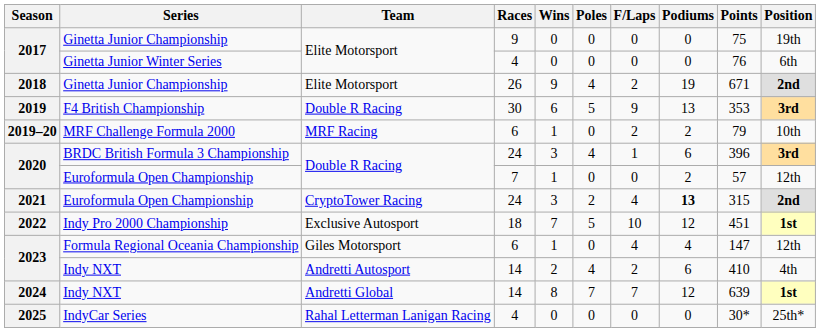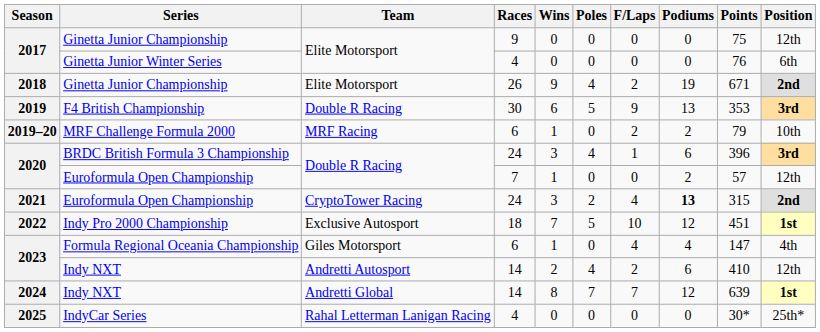2017 / Ginetta Junior Championship | Position: 19th -> 12th
2023 / Formula Regional Oceania Championship | Position: 12th -> 4th
2023 / Indy NXT | Position: 4th -> 12th
